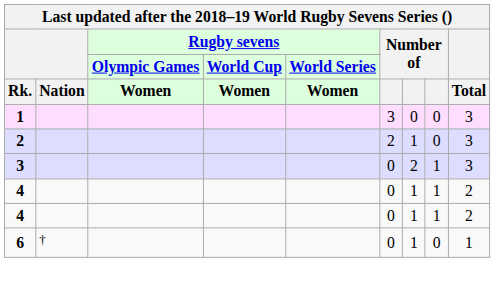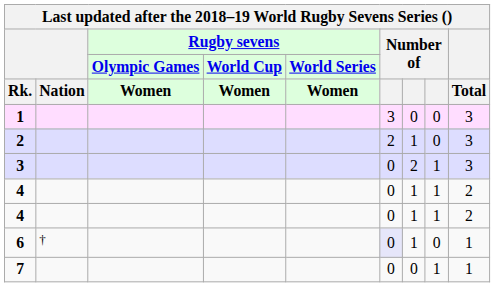6 | column 6: no background -> lavender background
+ row: 7 | 0 | 0 | 1 | 1
